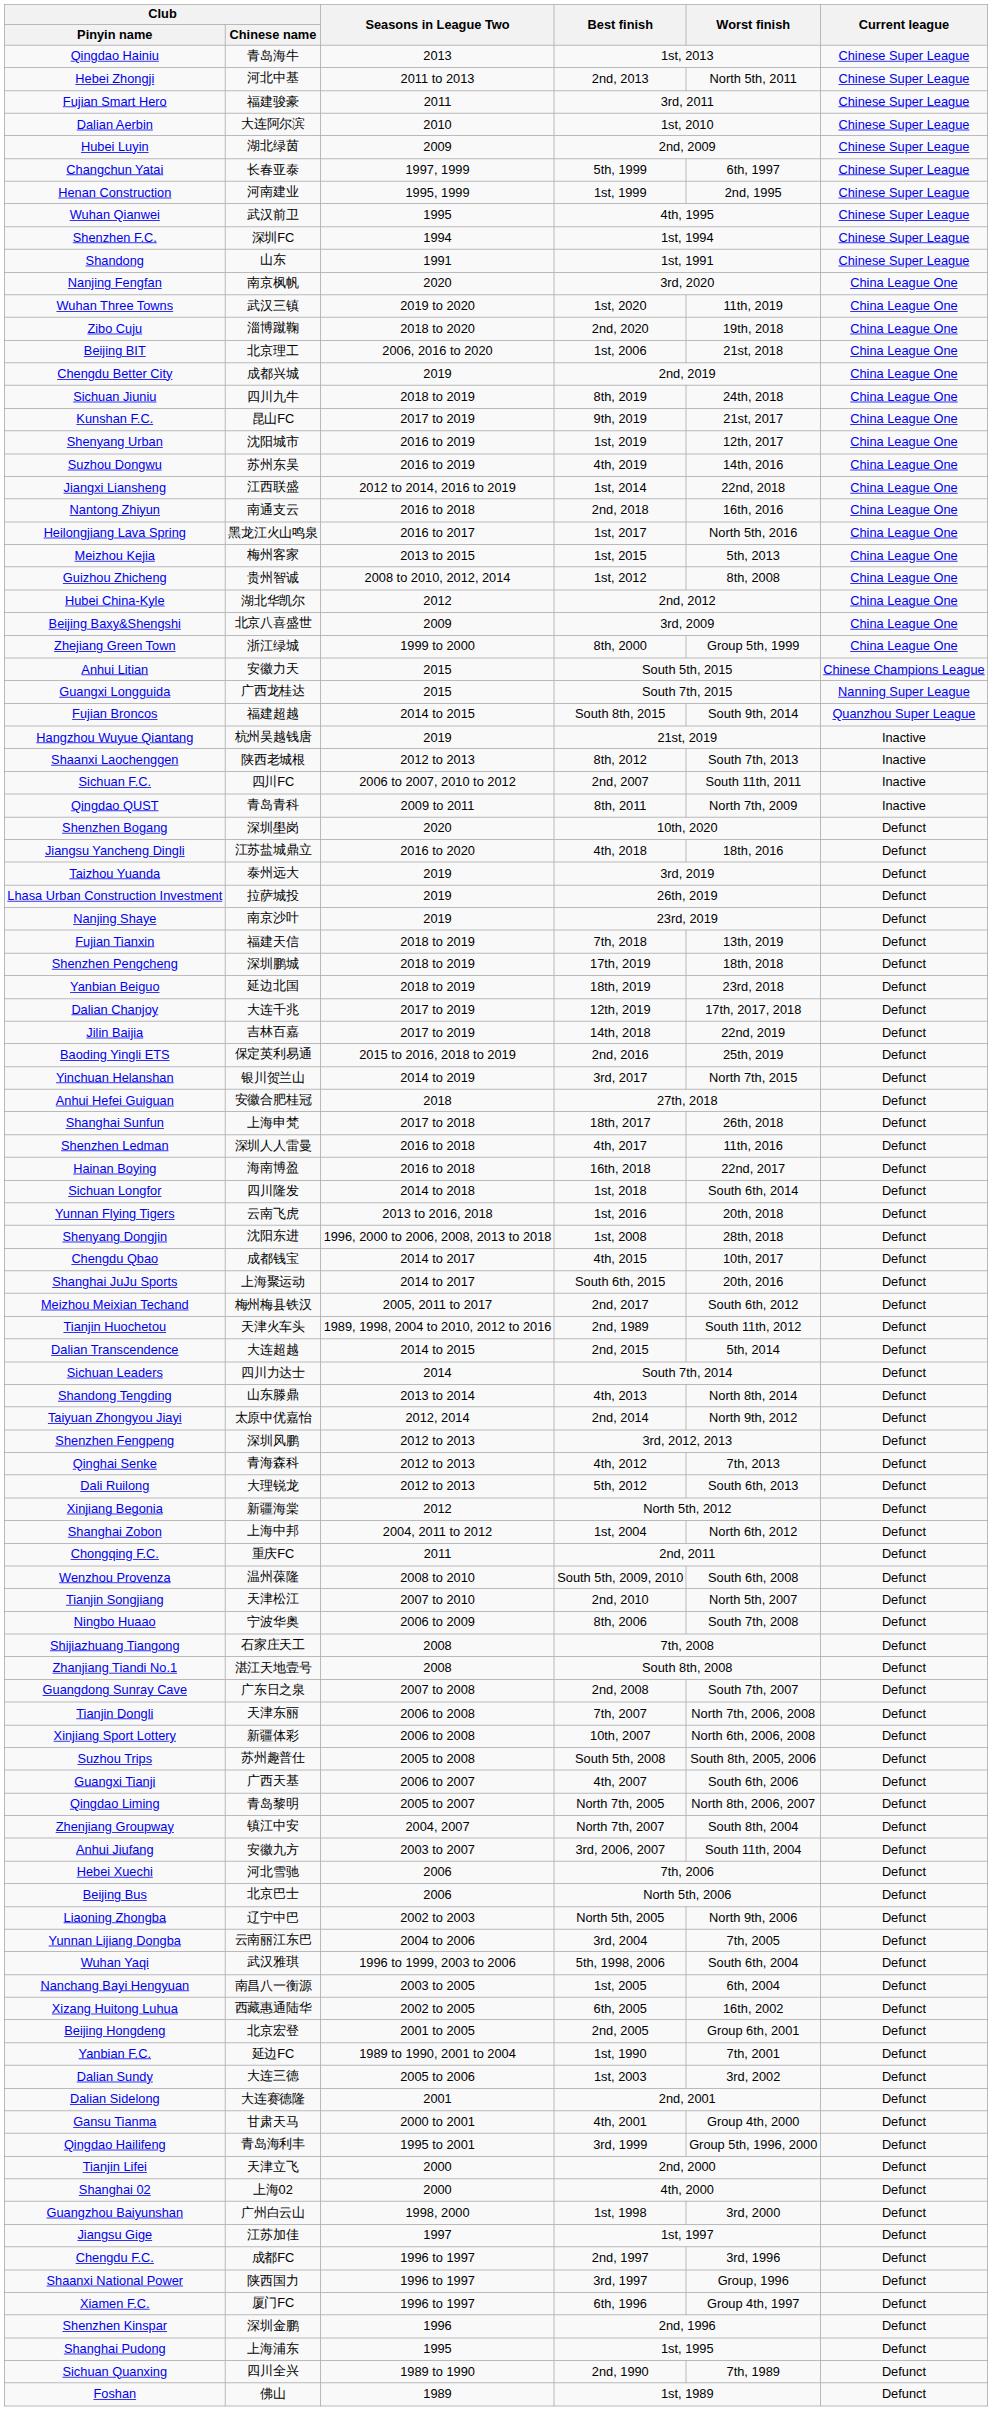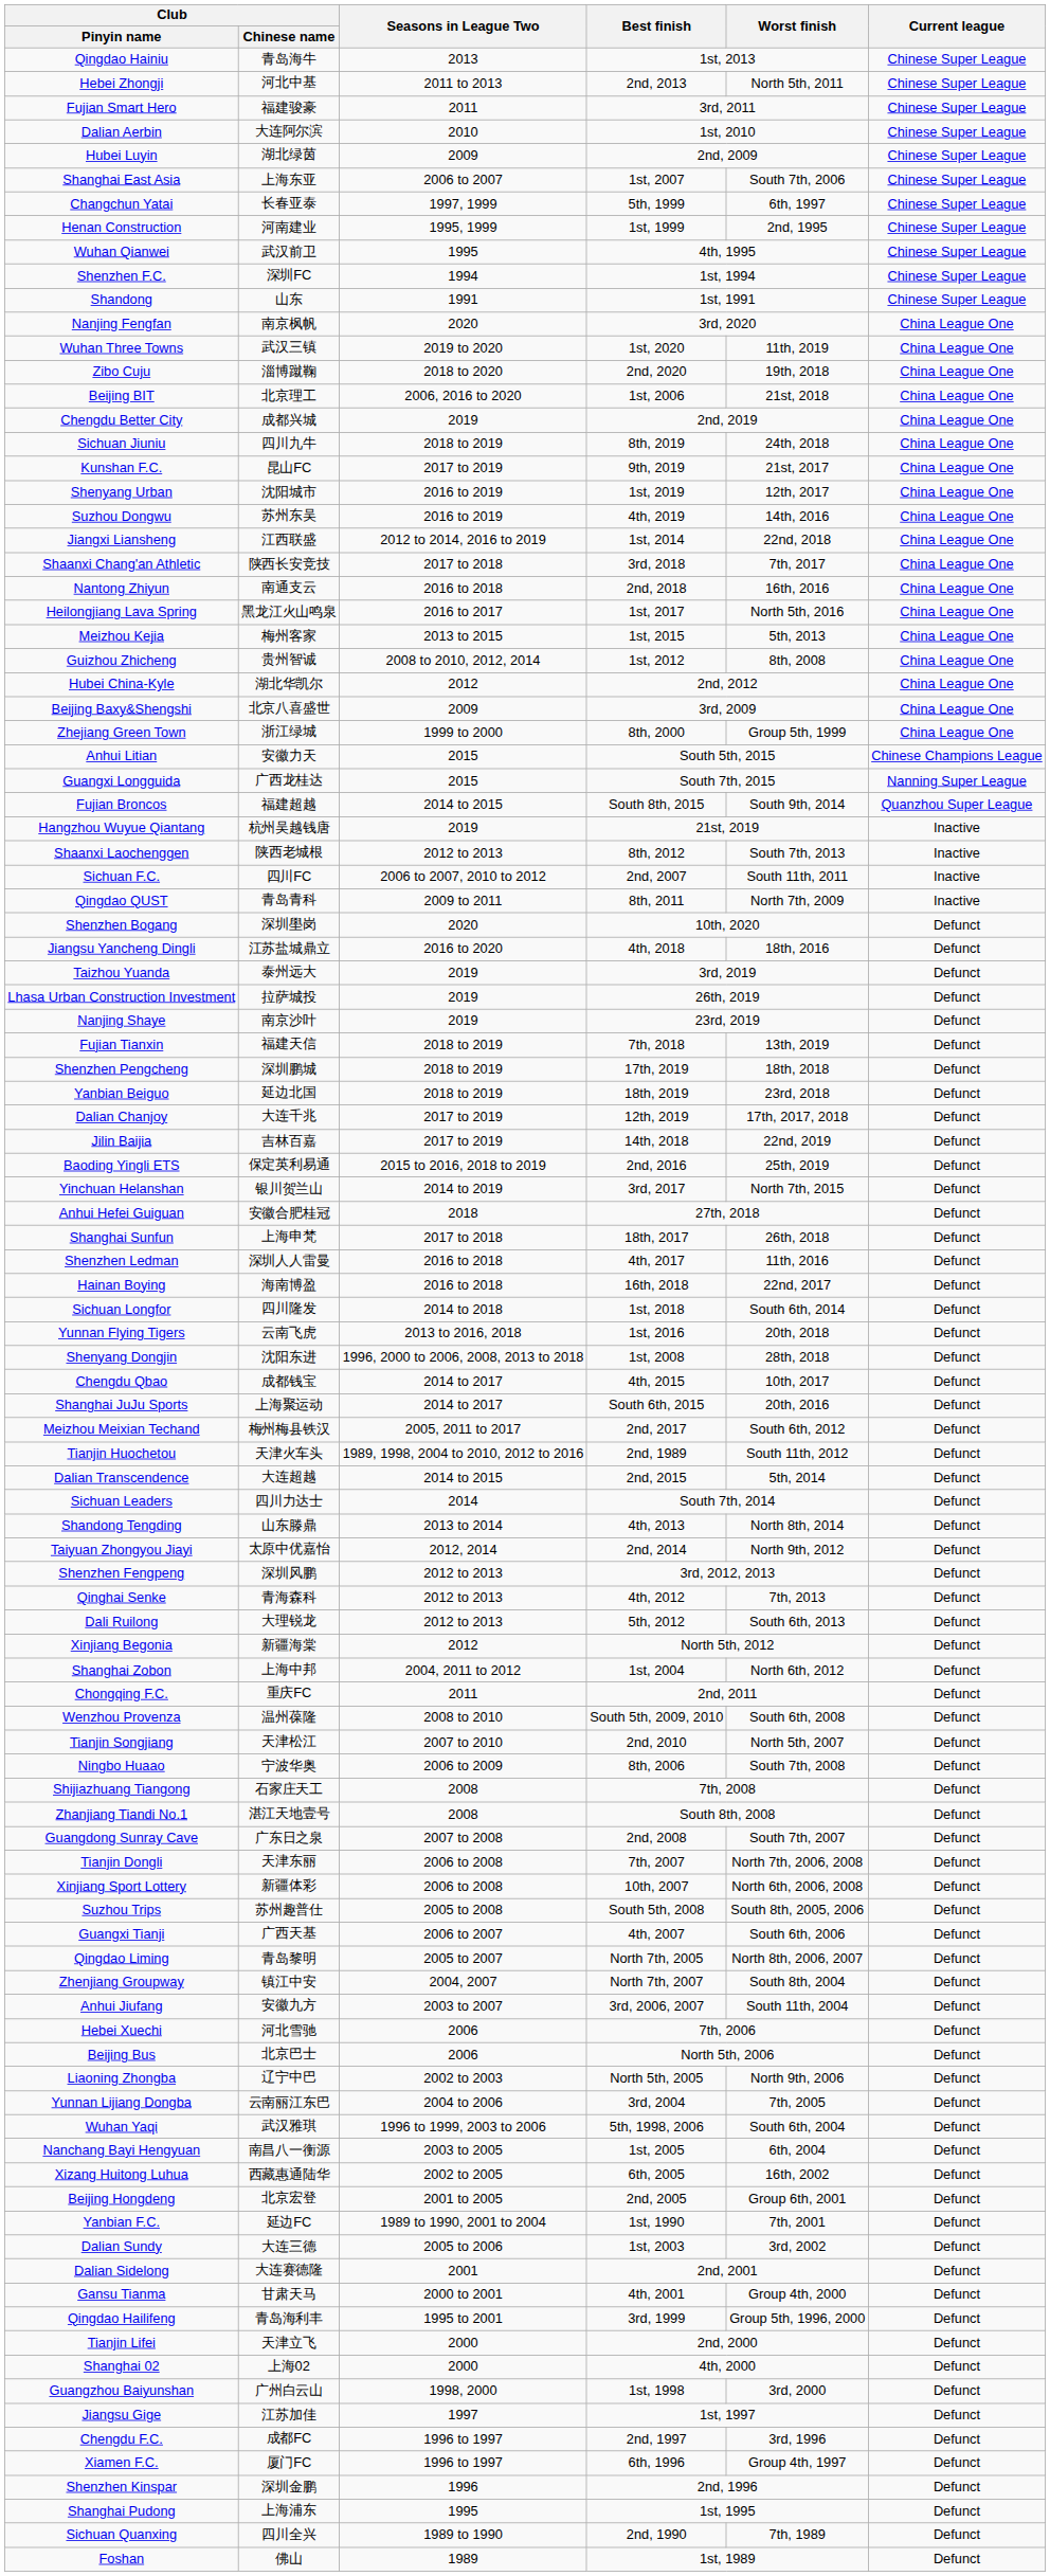+ row: Shanghai East Asia | 上海东亚 | 2006 to 2007 | 1st, 2007 | South 7th, 2006 | Chinese Super League
+ row: Shaanxi Chang'an Athletic | 陕西长安竞技 | 2017 to 2018 | 3rd, 2018 | 7th, 2017 | China League One
- row: Shaanxi National Power | 陕西国力 | 1996 to 1997 | 3rd, 1997 | Group, 1996 | Defunct
